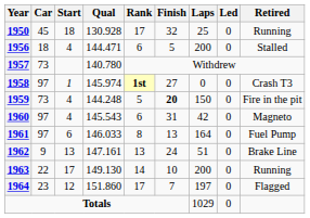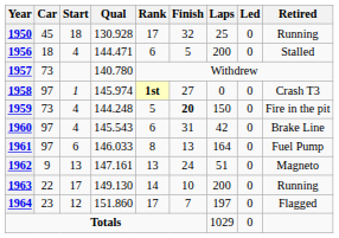1960 | Retired: Magneto -> Brake Line
1962 | Retired: Brake Line -> Magneto
